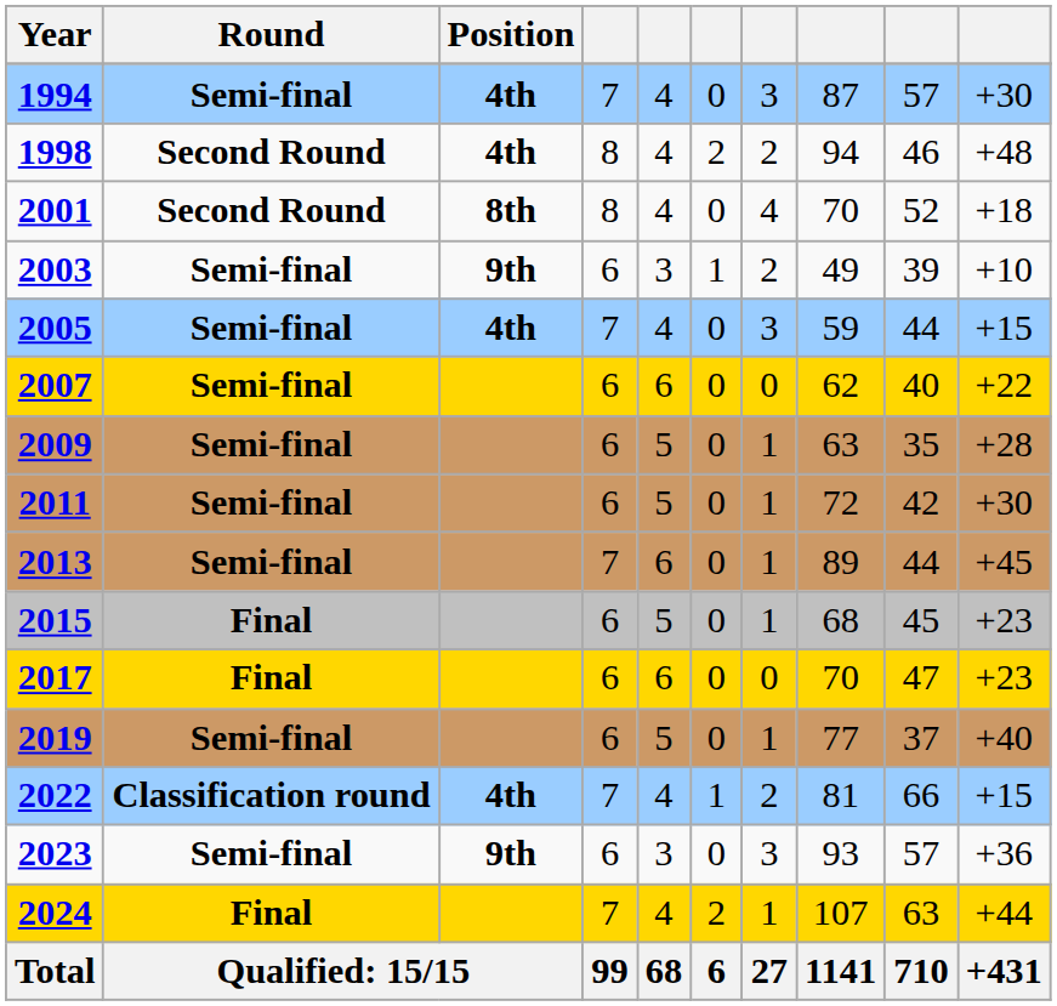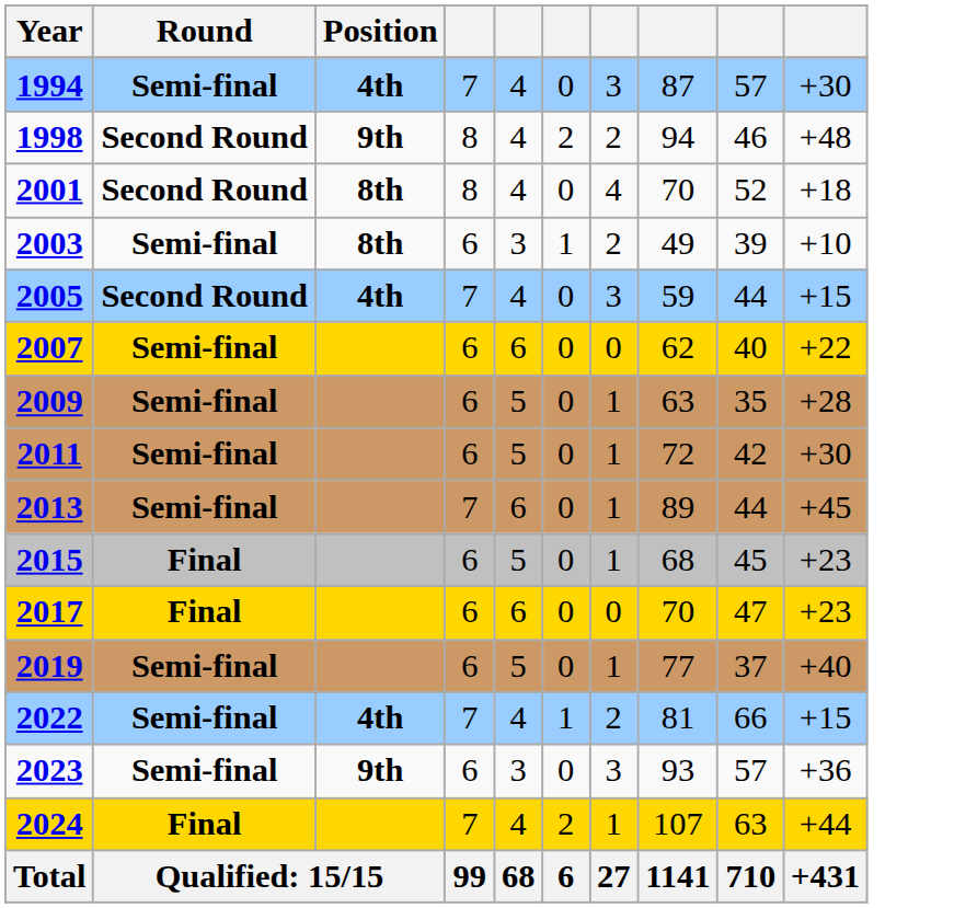1998 | Position: 4th -> 9th
2003 | Position: 9th -> 8th
2005 | Round: Semi-final -> Second Round
2022 | Round: Classification round -> Semi-final
